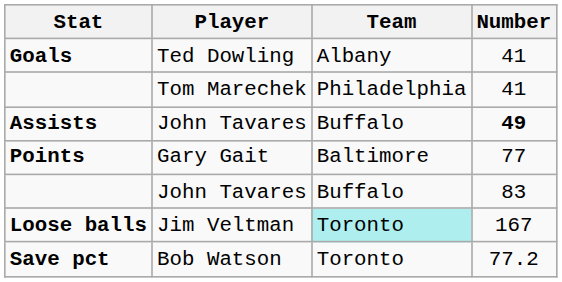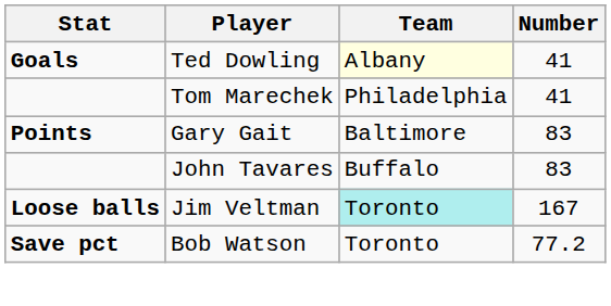Goals | Team: no background -> lightyellow background
- row: Assists | John Tavares | Buffalo | 49
Points | Number: 77 -> 83
